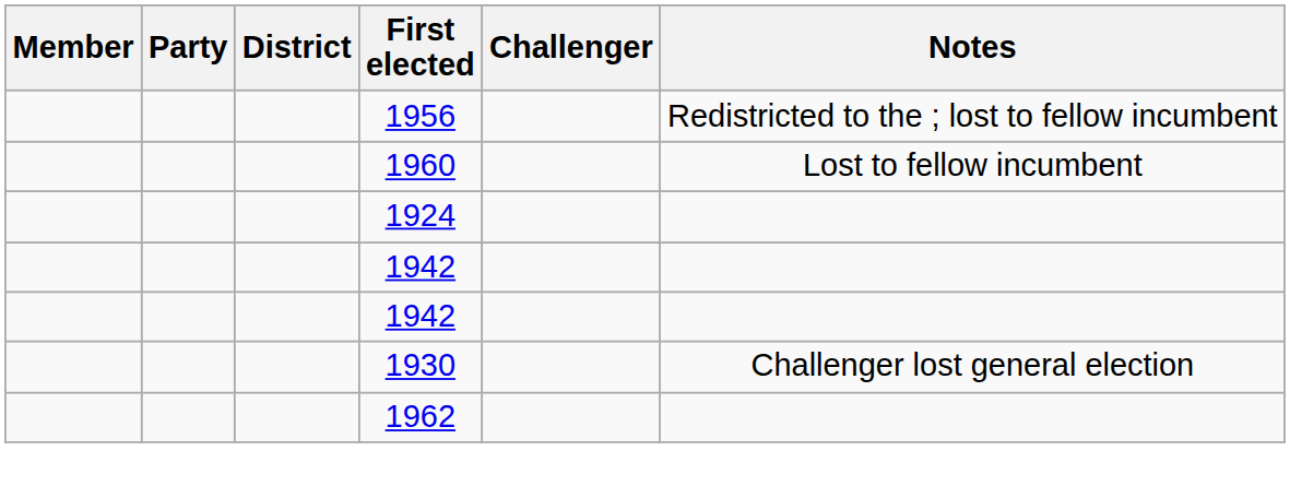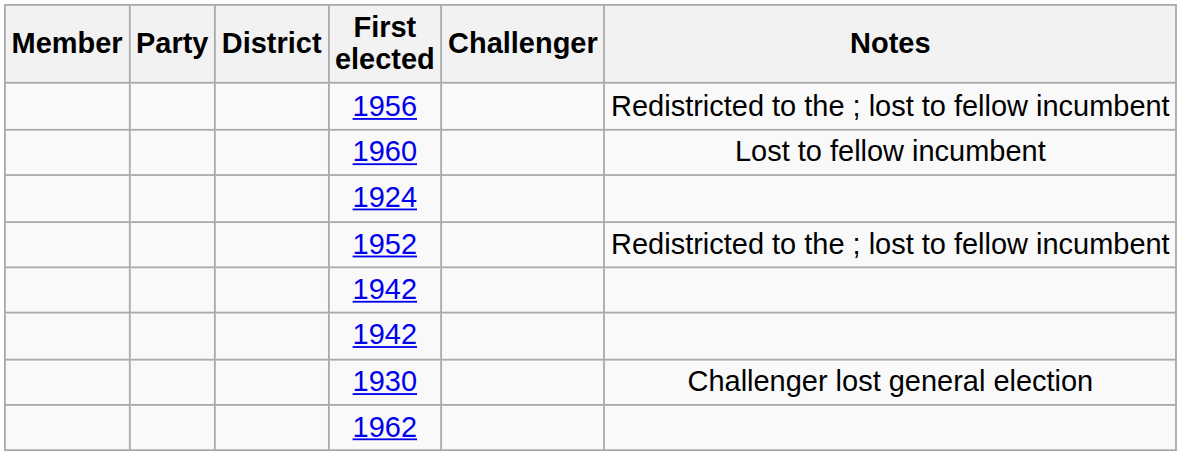+ row: 1952 | Redistricted to the ; lost to fellow incumbent
